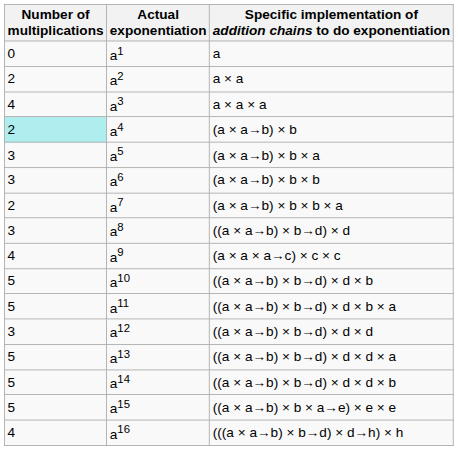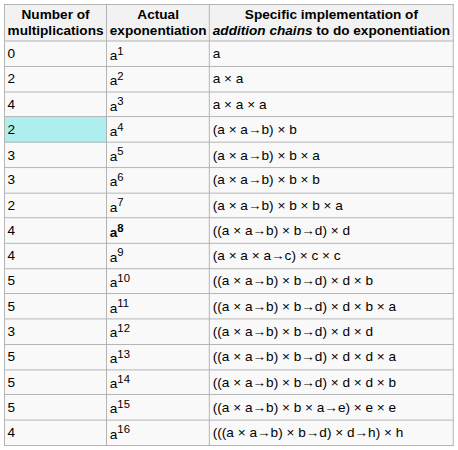((a × a→b) × b→d) × d | Number of multiplications: 3 -> 4
((a × a→b) × b→d) × d | Actual exponentiation: normal -> bold
